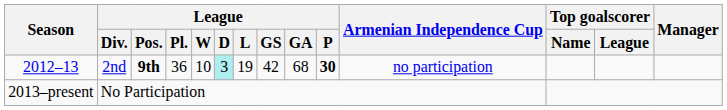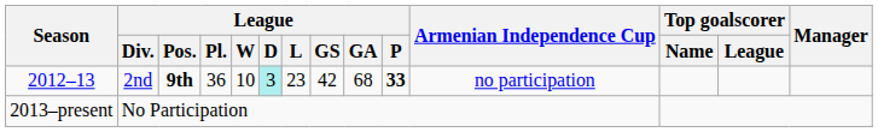2012–13 | League / L: 19 -> 23
2012–13 | League / P: 30 -> 33
